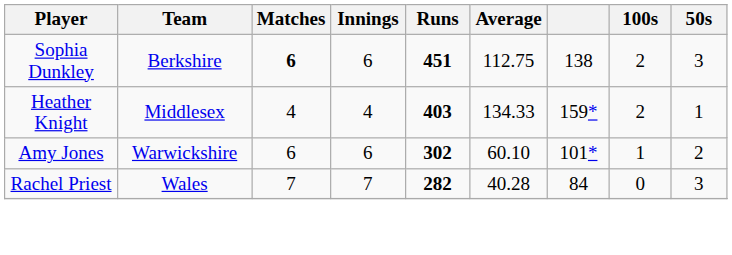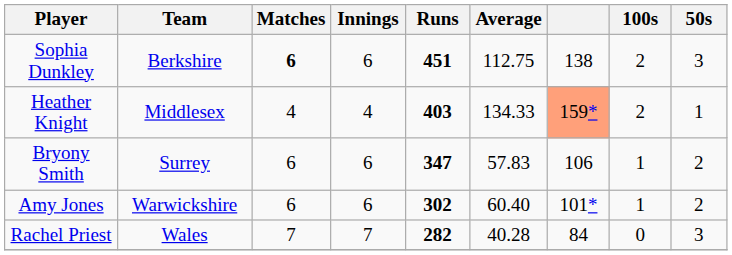Heather Knight | column 7: no background -> lightsalmon background
+ row: Bryony Smith | Surrey | 6 | 6 | 347 | 57.83 | 106 | 1 | 2
Amy Jones | Average: 60.10 -> 60.40
